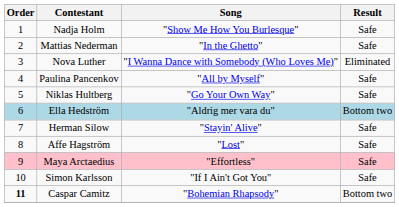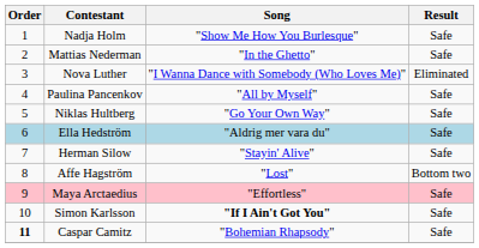Ella Hedström | Result: Bottom two -> Safe
Affe Hagström | Result: Safe -> Bottom two
Simon Karlsson | Song: normal -> bold
Caspar Camitz | Result: Bottom two -> Safe
